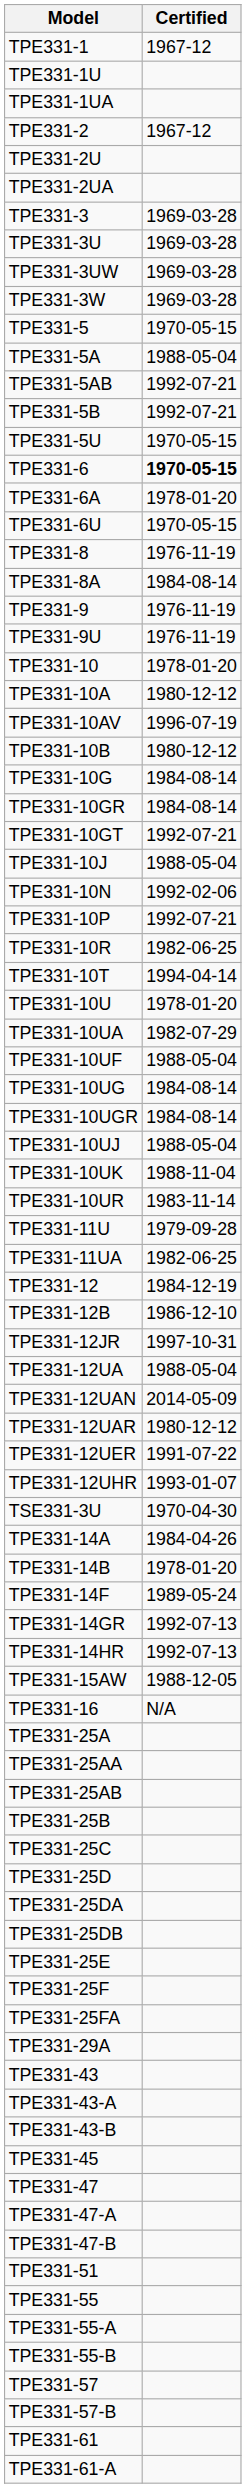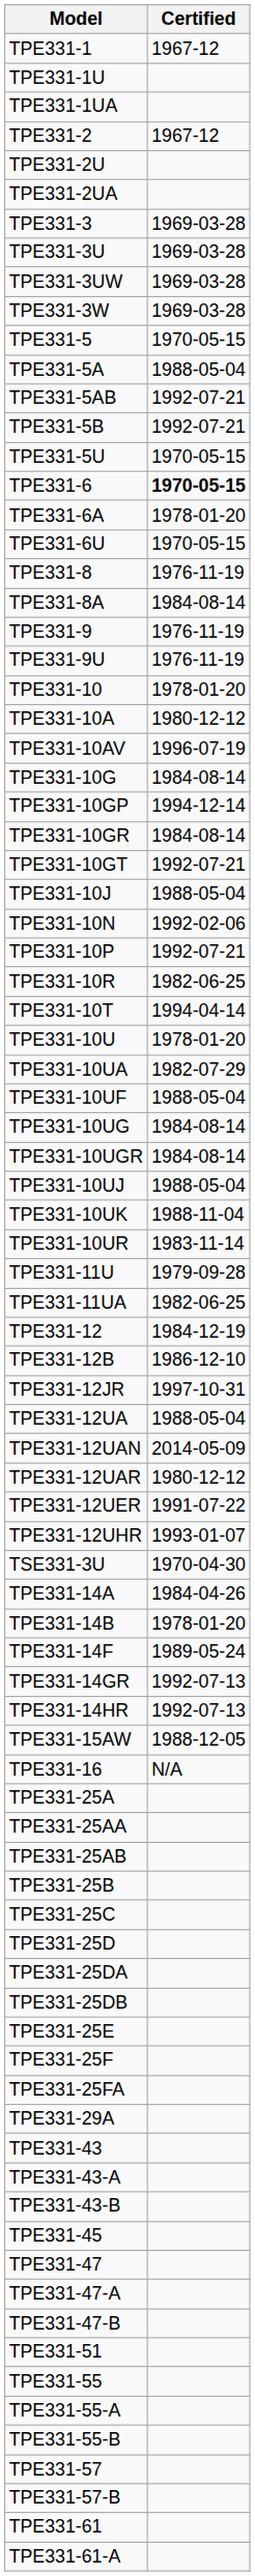- row: TPE331-10B | 1980-12-12
+ row: TPE331-10GP | 1994-12-14
